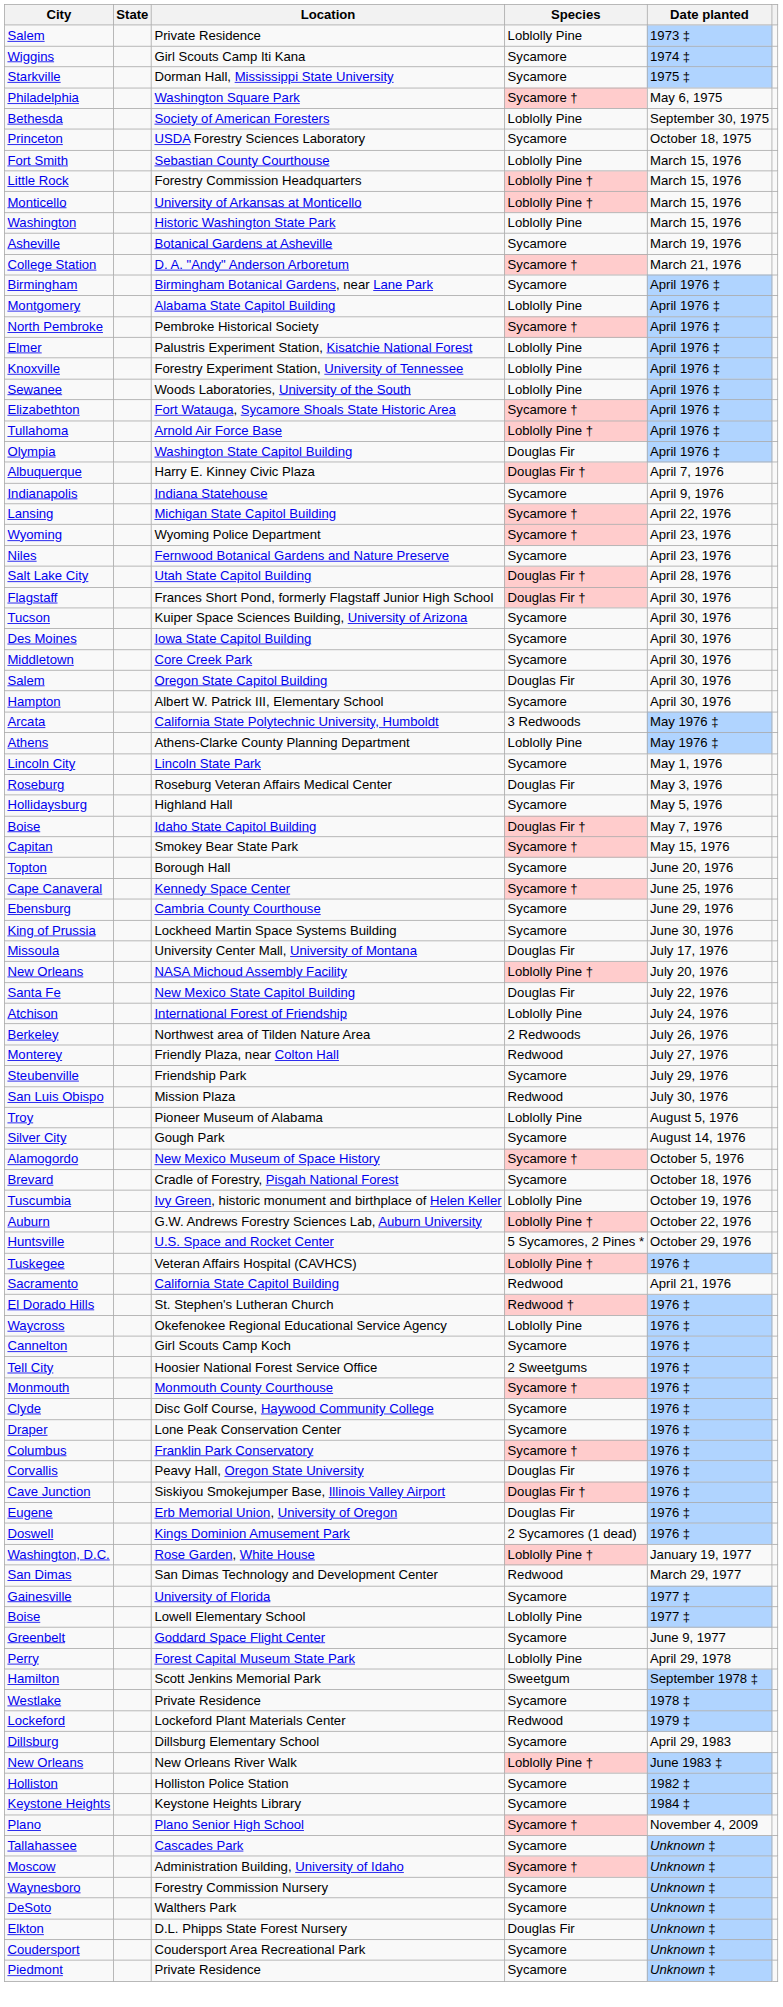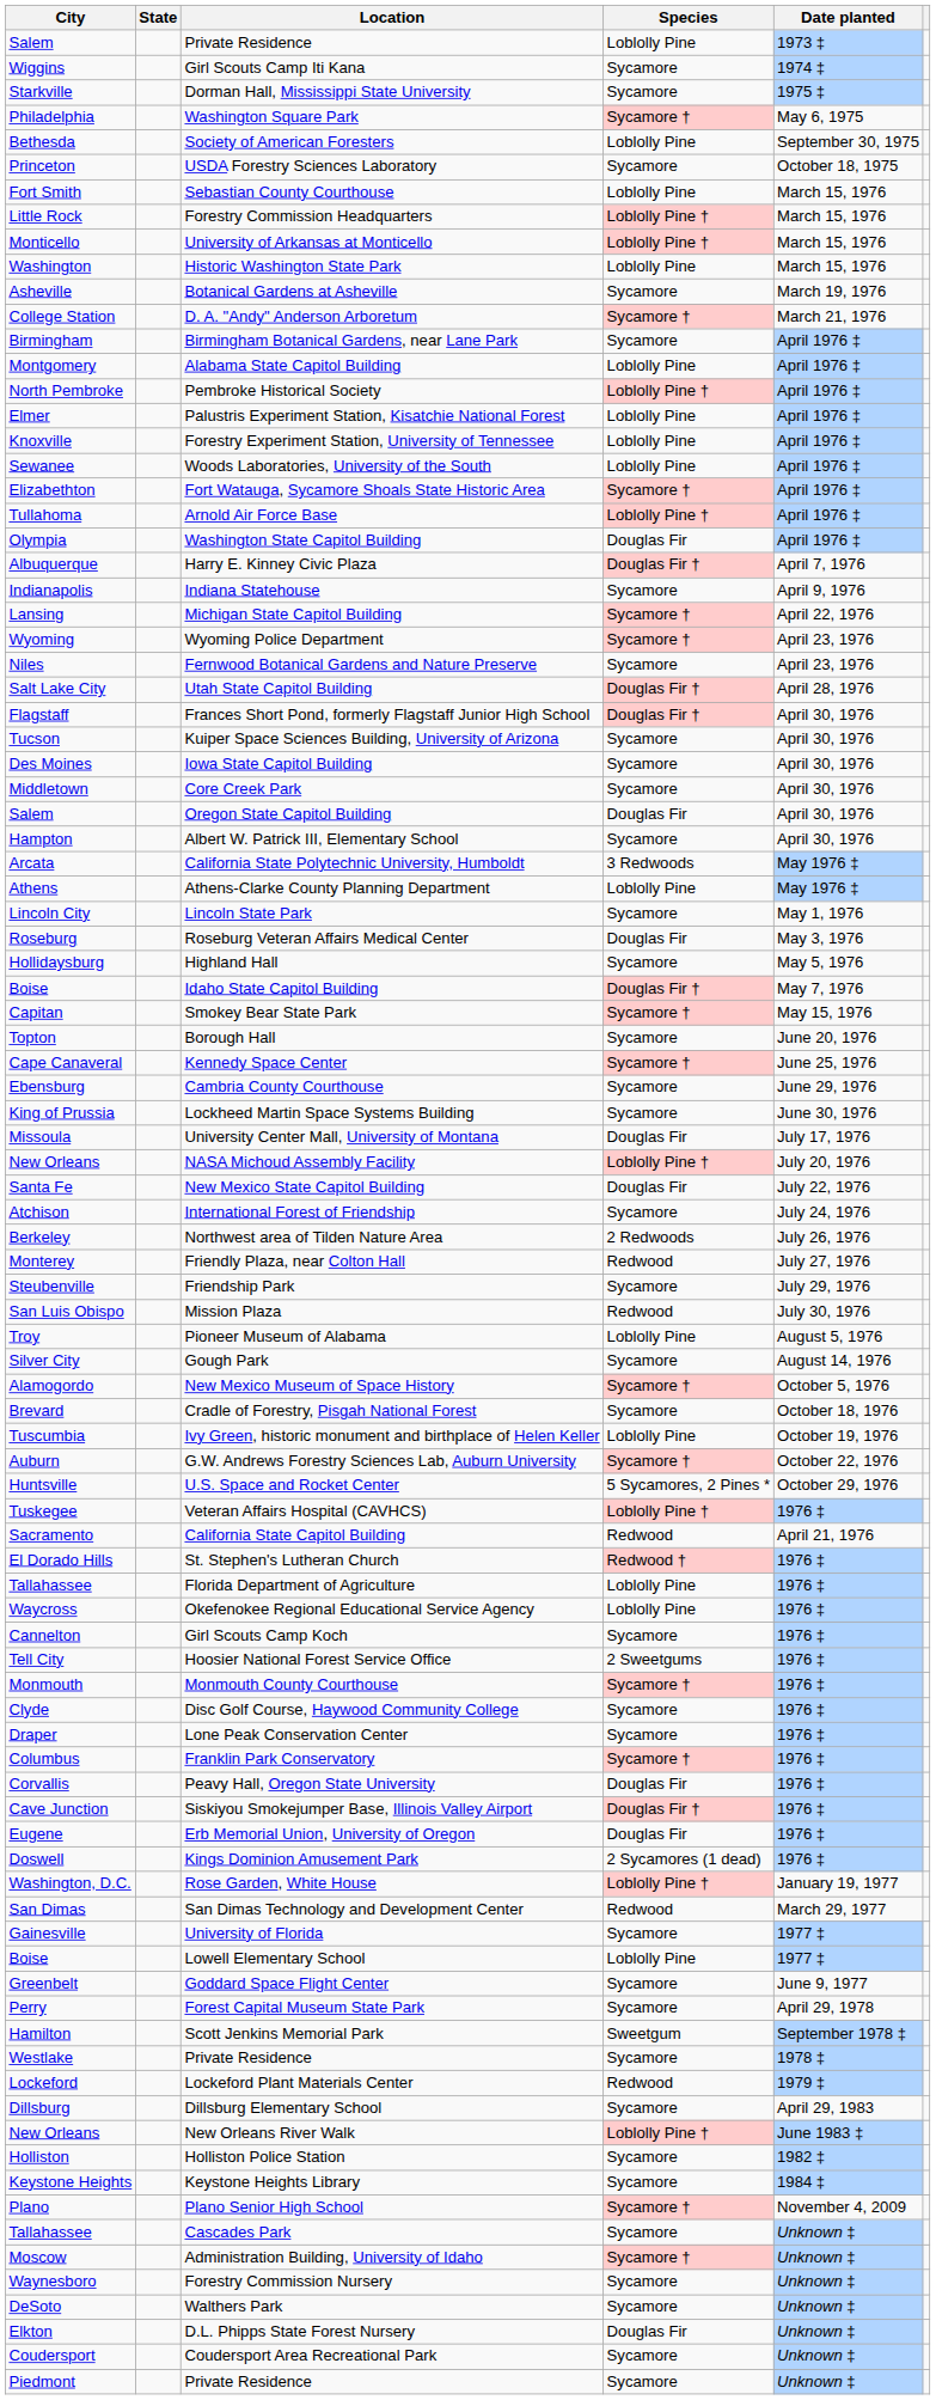Pembroke Historical Society | Species: Sycamore † -> Loblolly Pine †
International Forest of Friendship | Species: Loblolly Pine -> Sycamore
G.W. Andrews Forestry Sciences Lab, Auburn University | Species: Loblolly Pine † -> Sycamore †
+ row: Tallahassee | Florida Department of Agriculture | Loblolly Pine | 1976 ‡
Forest Capital Museum State Park | Species: Loblolly Pine -> Sycamore
